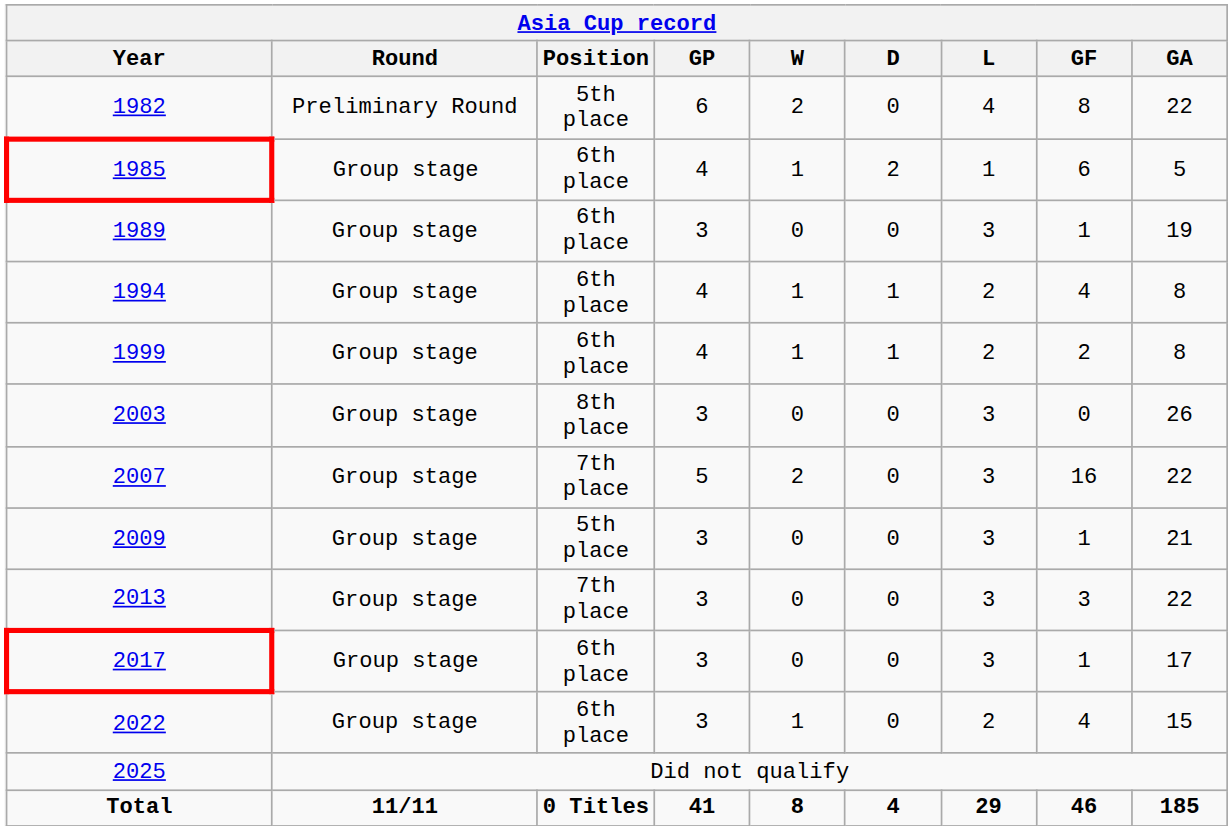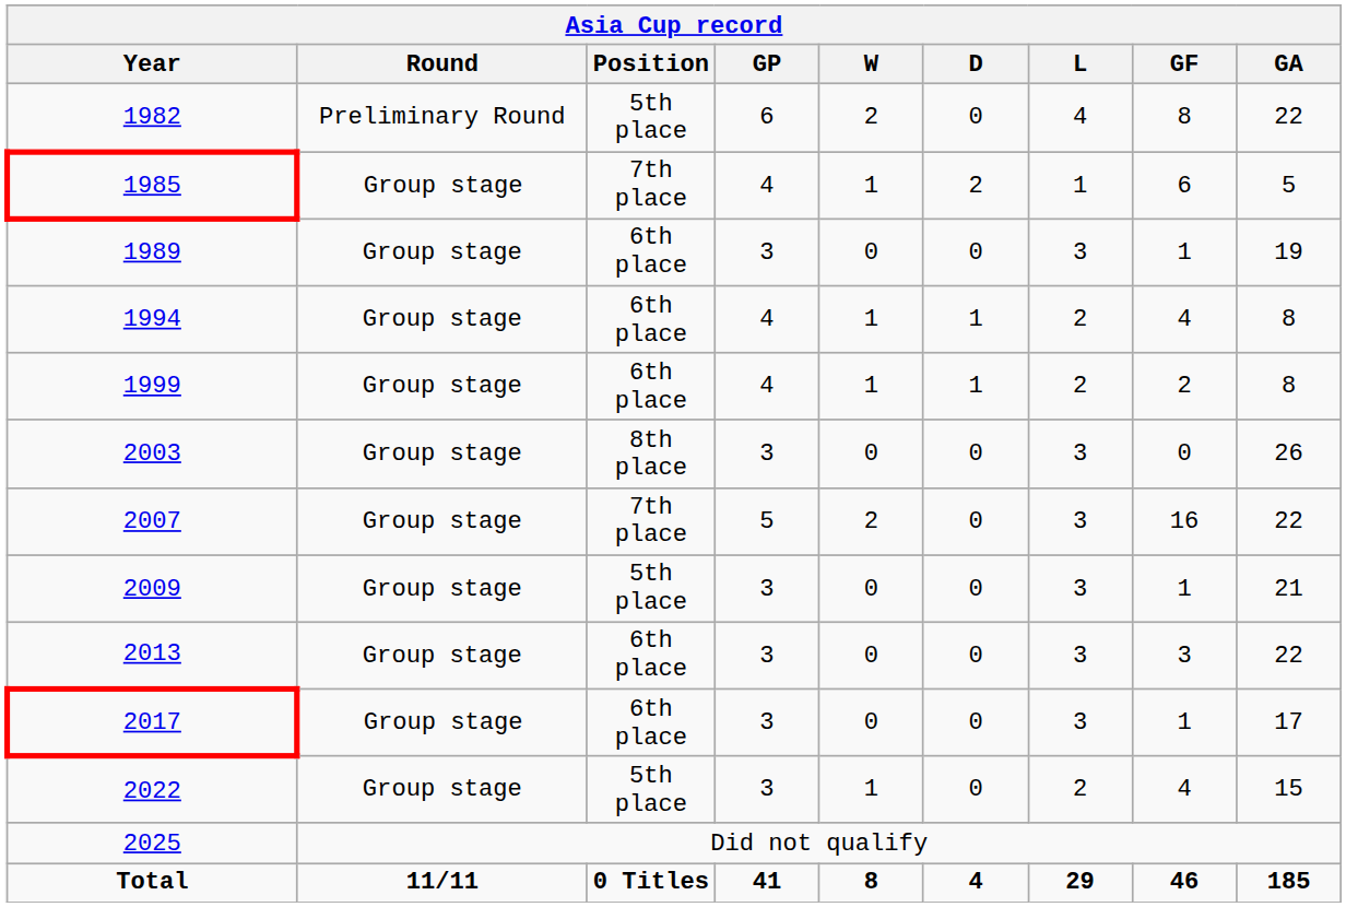1985 | Position: 6th place -> 7th place
2013 | Position: 7th place -> 6th place
2022 | Position: 6th place -> 5th place
